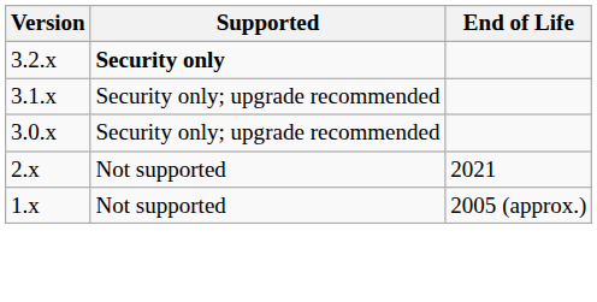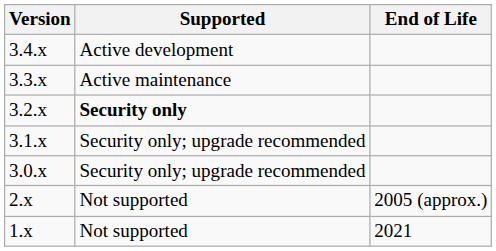+ row: 3.4.x | Active development
+ row: 3.3.x | Active maintenance
2.x | End of Life: 2021 -> 2005 (approx.)
1.x | End of Life: 2005 (approx.) -> 2021
